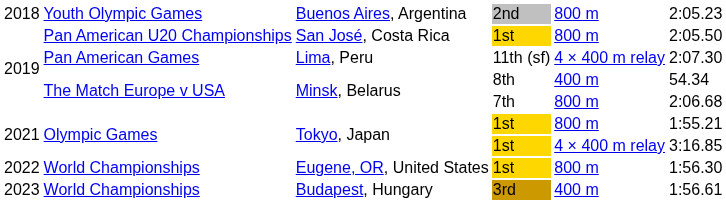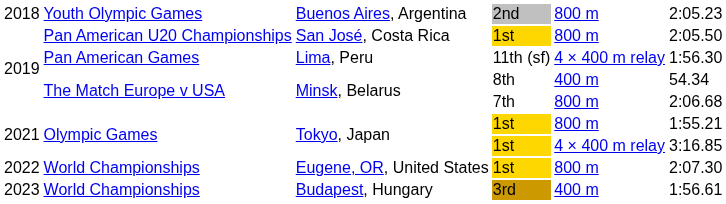Lima, Peru | column 6: 2:07.30 -> 1:56.30
Eugene, OR, United States | column 6: 1:56.30 -> 2:07.30
